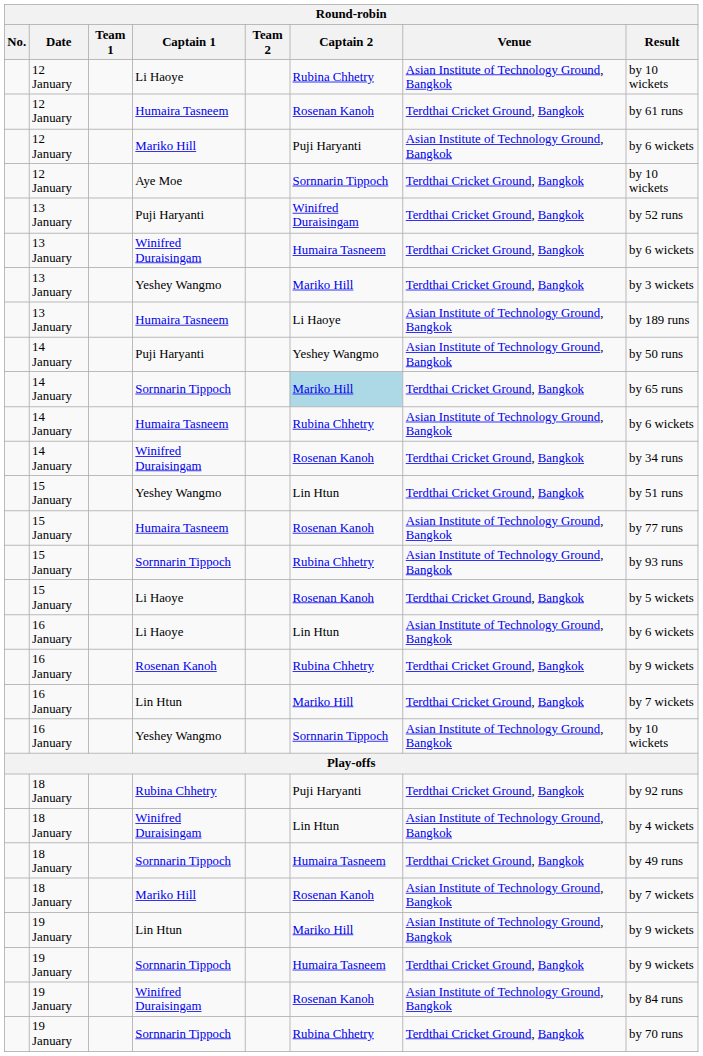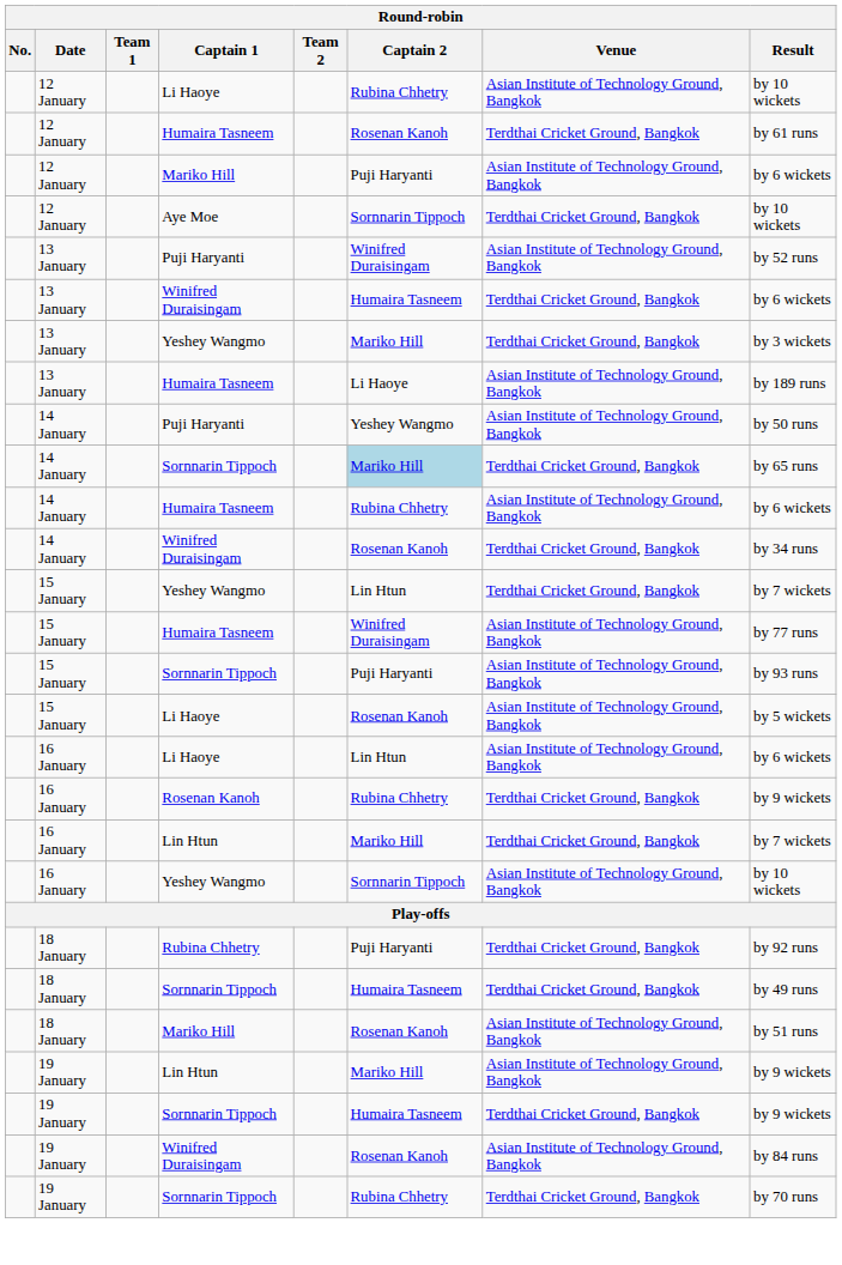13 January / Puji Haryanti | Venue: Terdthai Cricket Ground, Bangkok -> Asian Institute of Technology Ground, Bangkok
15 January / Yeshey Wangmo | Result: by 51 runs -> by 7 wickets
15 January / Humaira Tasneem | Captain 2: Rosenan Kanoh -> Winifred Duraisingam
15 January / Sornnarin Tippoch | Captain 2: Rubina Chhetry -> Puji Haryanti
15 January / Li Haoye | Venue: Terdthai Cricket Ground, Bangkok -> Asian Institute of Technology Ground, Bangkok
- row: 18 January | Winifred Duraisingam | Lin Htun | Asian Institute of Technology Ground, Bangkok | by 4 wickets
18 January / Mariko Hill | Result: by 7 wickets -> by 51 runs
